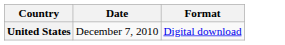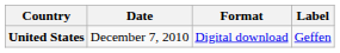+ column: Label | Geffen
